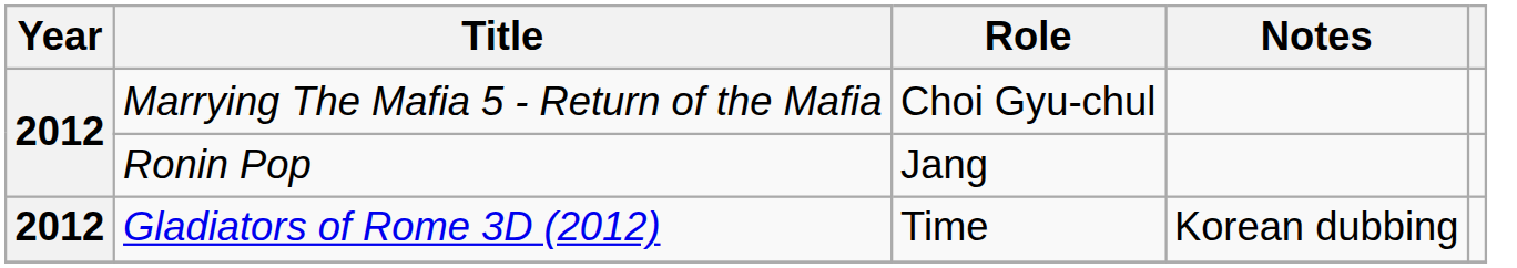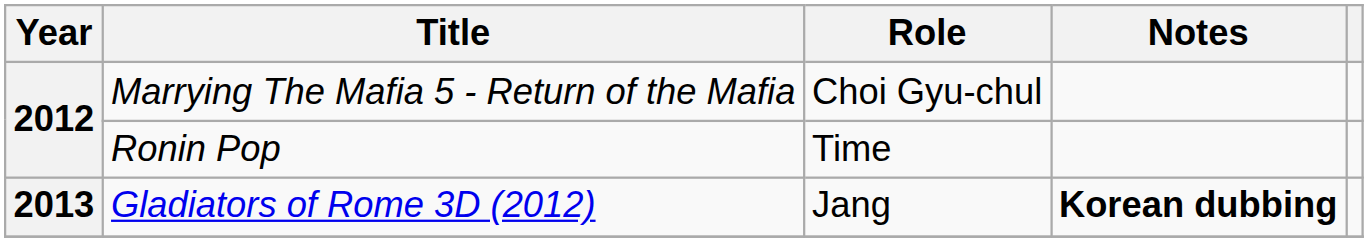Ronin Pop | Role: Jang -> Time
Gladiators of Rome 3D (2012) | Year: 2012 -> 2013
Gladiators of Rome 3D (2012) | Role: Time -> Jang
Gladiators of Rome 3D (2012) | Notes: normal -> bold
